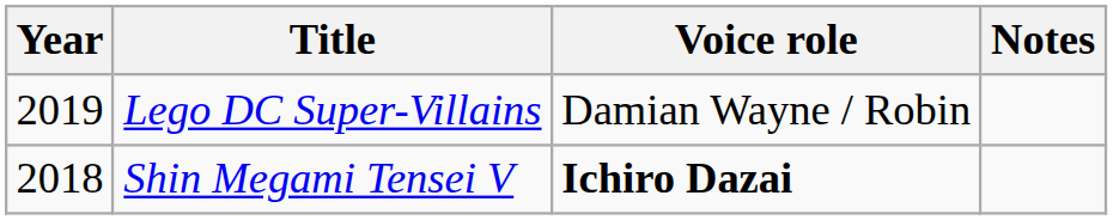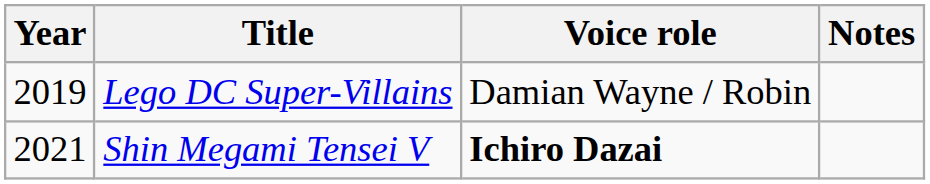Shin Megami Tensei V | Year: 2018 -> 2021
